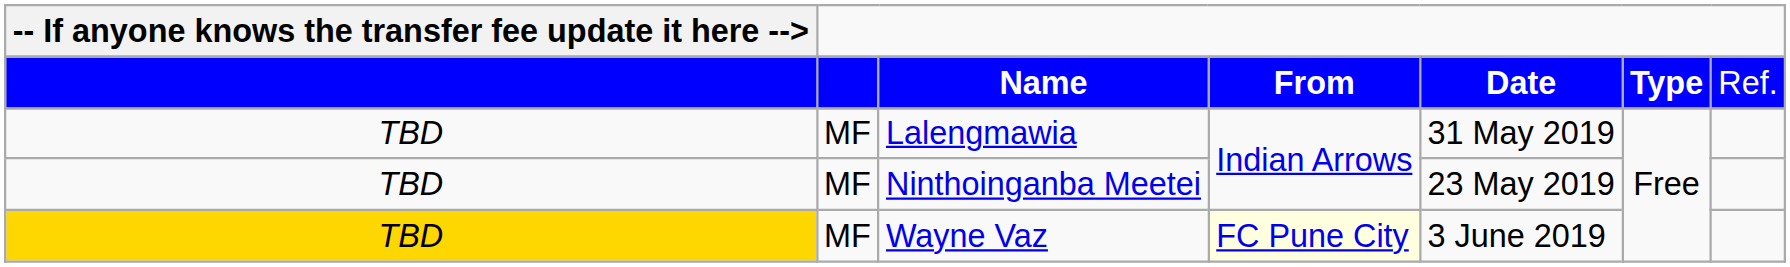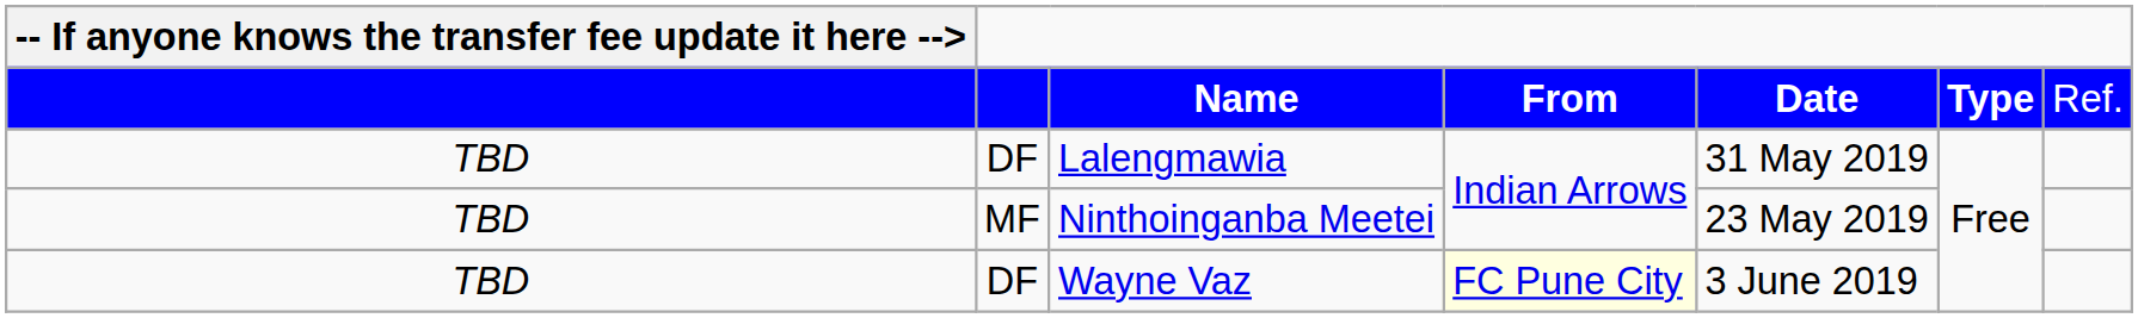Lalengmawia | column 2: MF -> DF
Wayne Vaz | -- If anyone knows the transfer fee update it here -->: gold background -> no background
Wayne Vaz | column 2: MF -> DF
